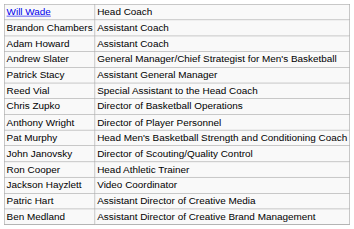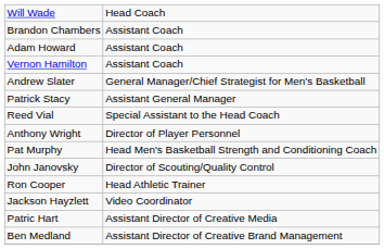+ row: Vernon Hamilton | Assistant Coach
- row: Chris Zupko | Director of Basketball Operations
